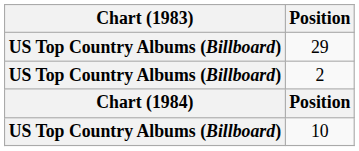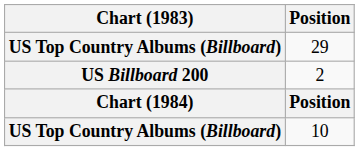2 | Chart (1983): US Top Country Albums (Billboard) -> US Billboard 200
